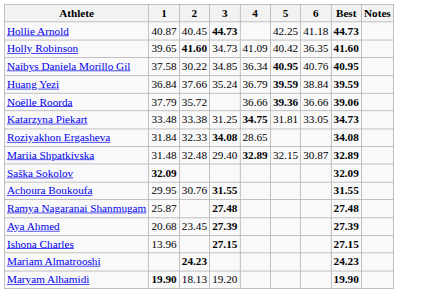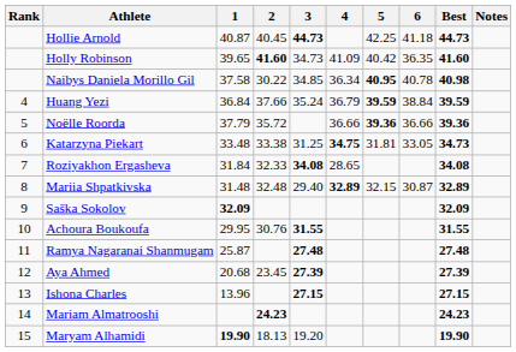+ column: Rank | 4 | 5 | 6 | 7 | 8 | 9 | 10 | 11 | 12 | 13 | 14 | 15
Naibys Daniela Morillo Gil | 6: 40.76 -> 40.78
Naibys Daniela Morillo Gil | Best: 40.95 -> 40.98
Noëlle Roorda | Best: 39.06 -> 39.36
